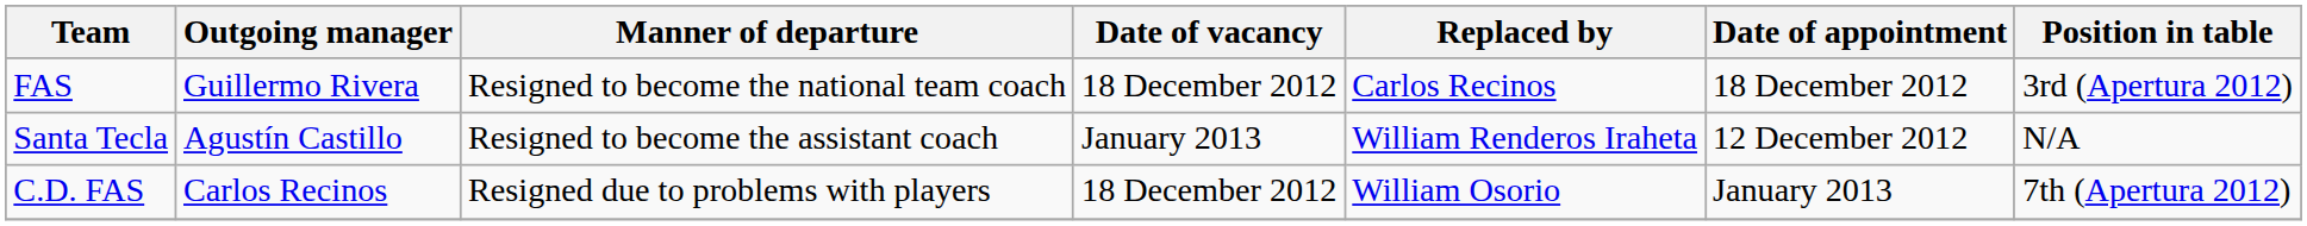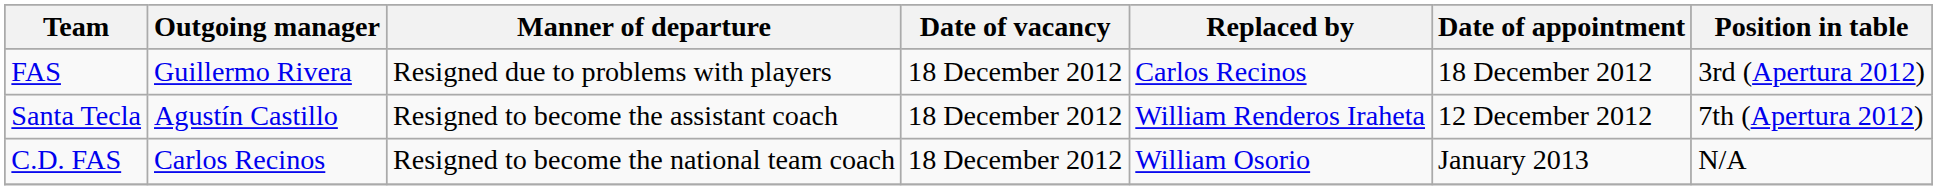FAS | Manner of departure: Resigned to become the national team coach -> Resigned due to problems with players
Santa Tecla | Date of vacancy: January 2013 -> 18 December 2012
Santa Tecla | Position in table: N/A -> 7th (Apertura 2012)
C.D. FAS | Manner of departure: Resigned due to problems with players -> Resigned to become the national team coach
C.D. FAS | Position in table: 7th (Apertura 2012) -> N/A
